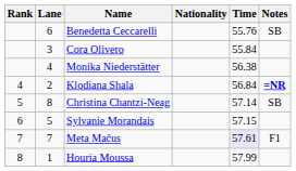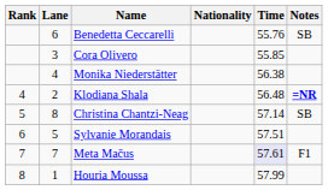Cora Olivero | Time: 55.84 -> 55.85
Klodiana Shala | Time: 56.84 -> 56.48
Sylvanie Morandais | Time: 57.15 -> 57.51
